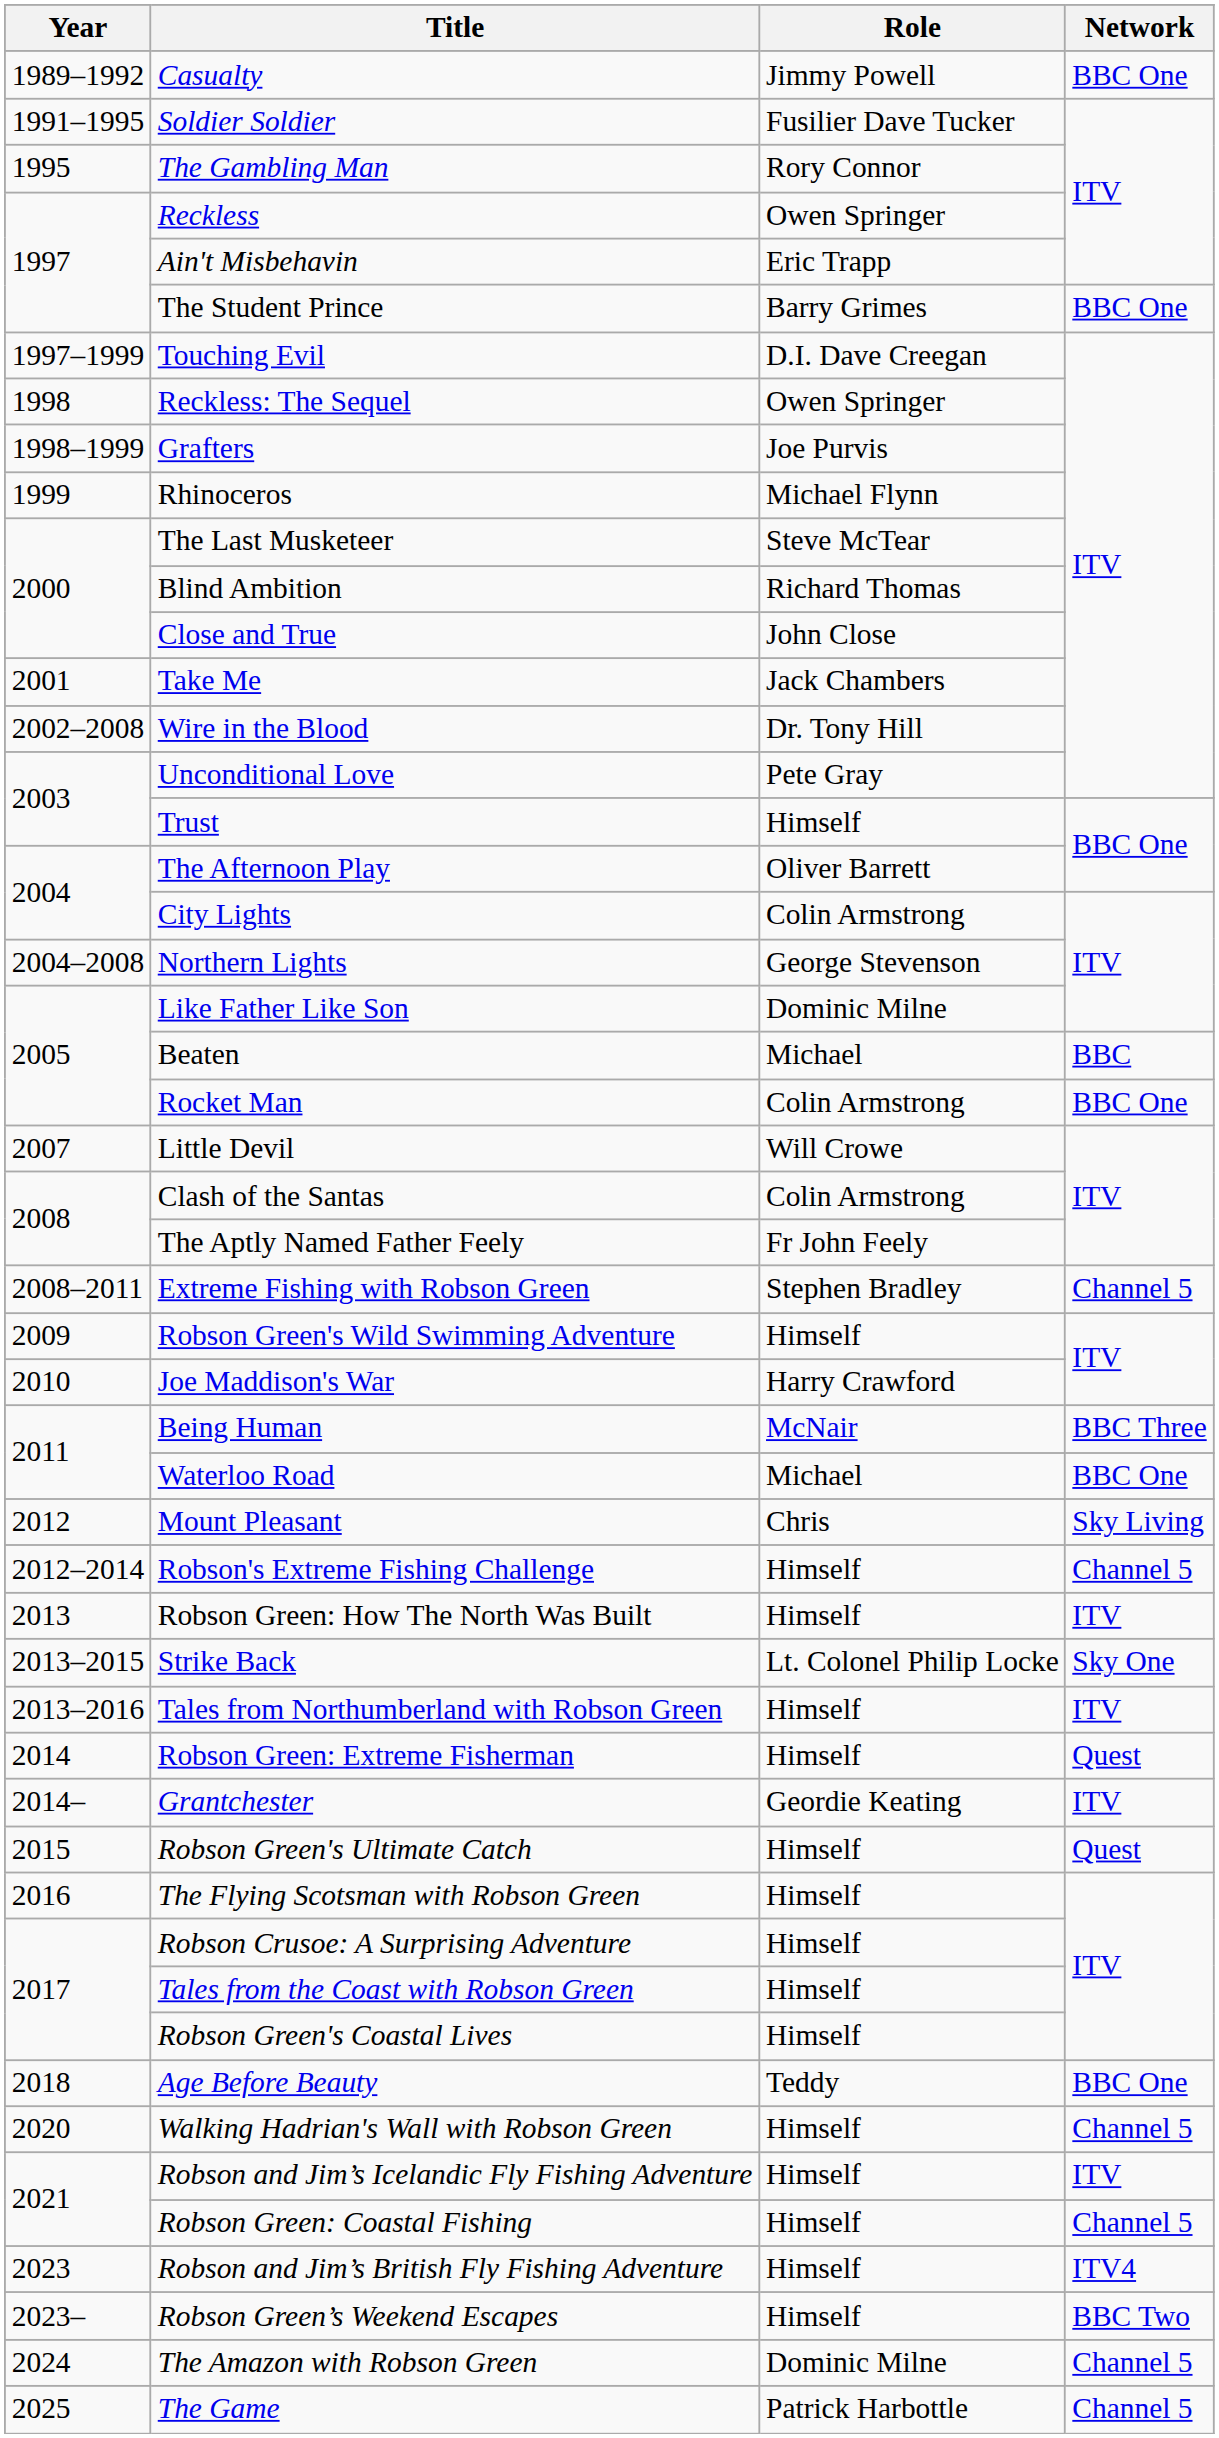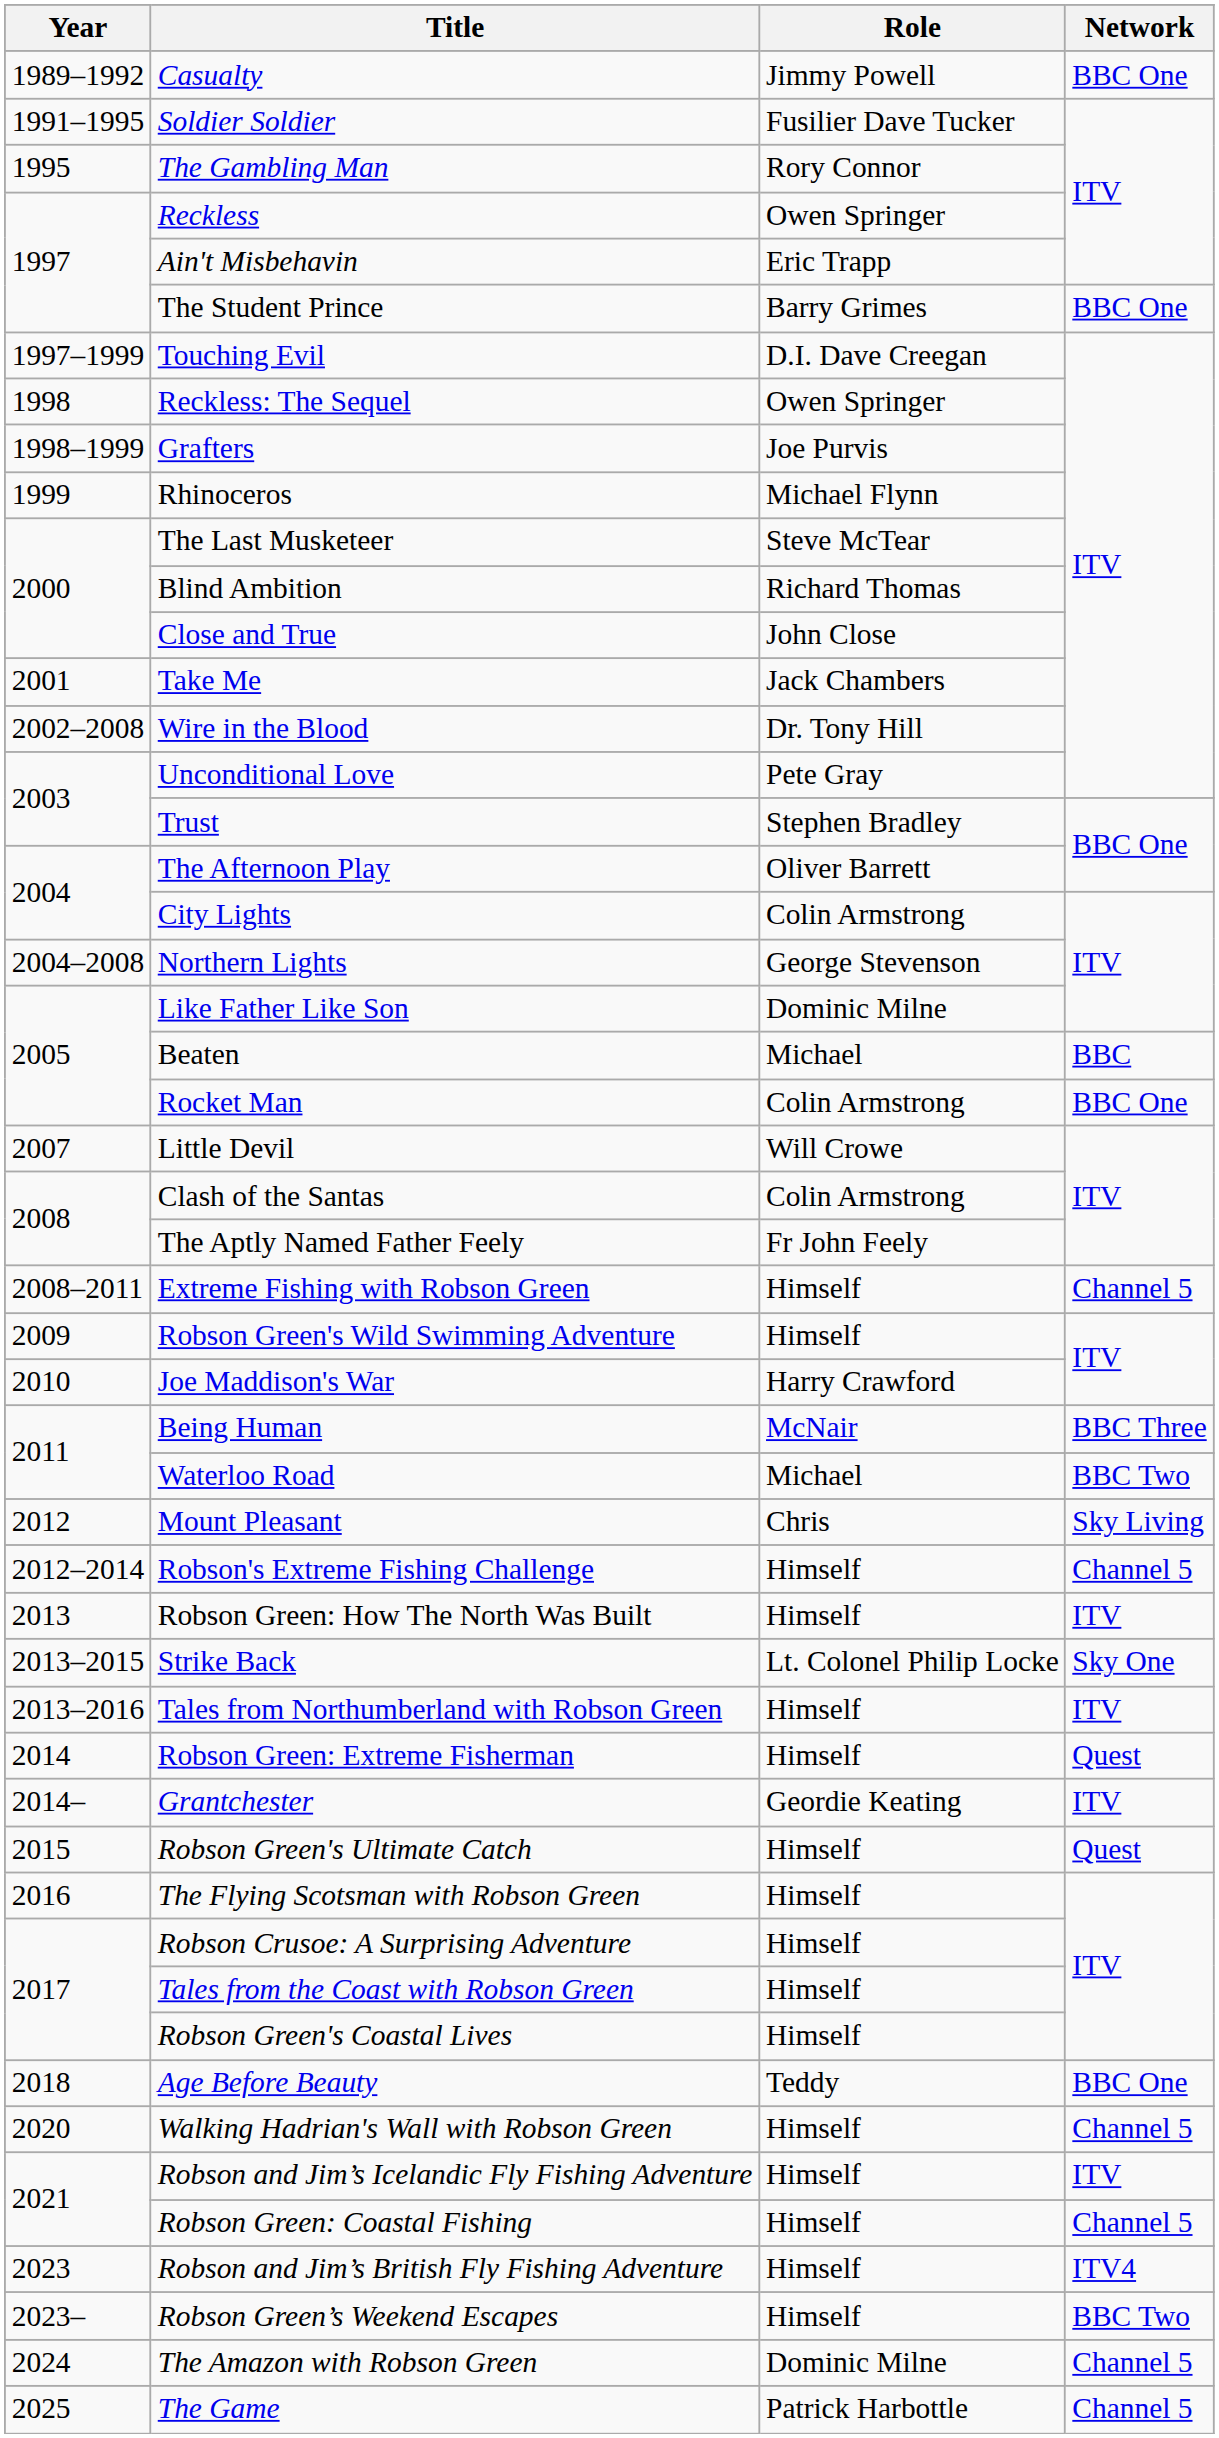Trust | Role: Himself -> Stephen Bradley
Extreme Fishing with Robson Green | Role: Stephen Bradley -> Himself
Waterloo Road | Network: BBC One -> BBC Two
